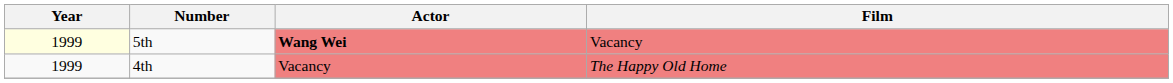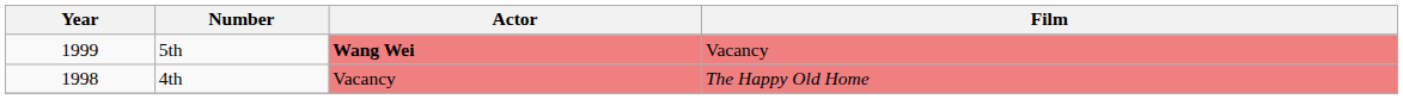5th | Year: lightyellow background -> no background
4th | Year: 1999 -> 1998
